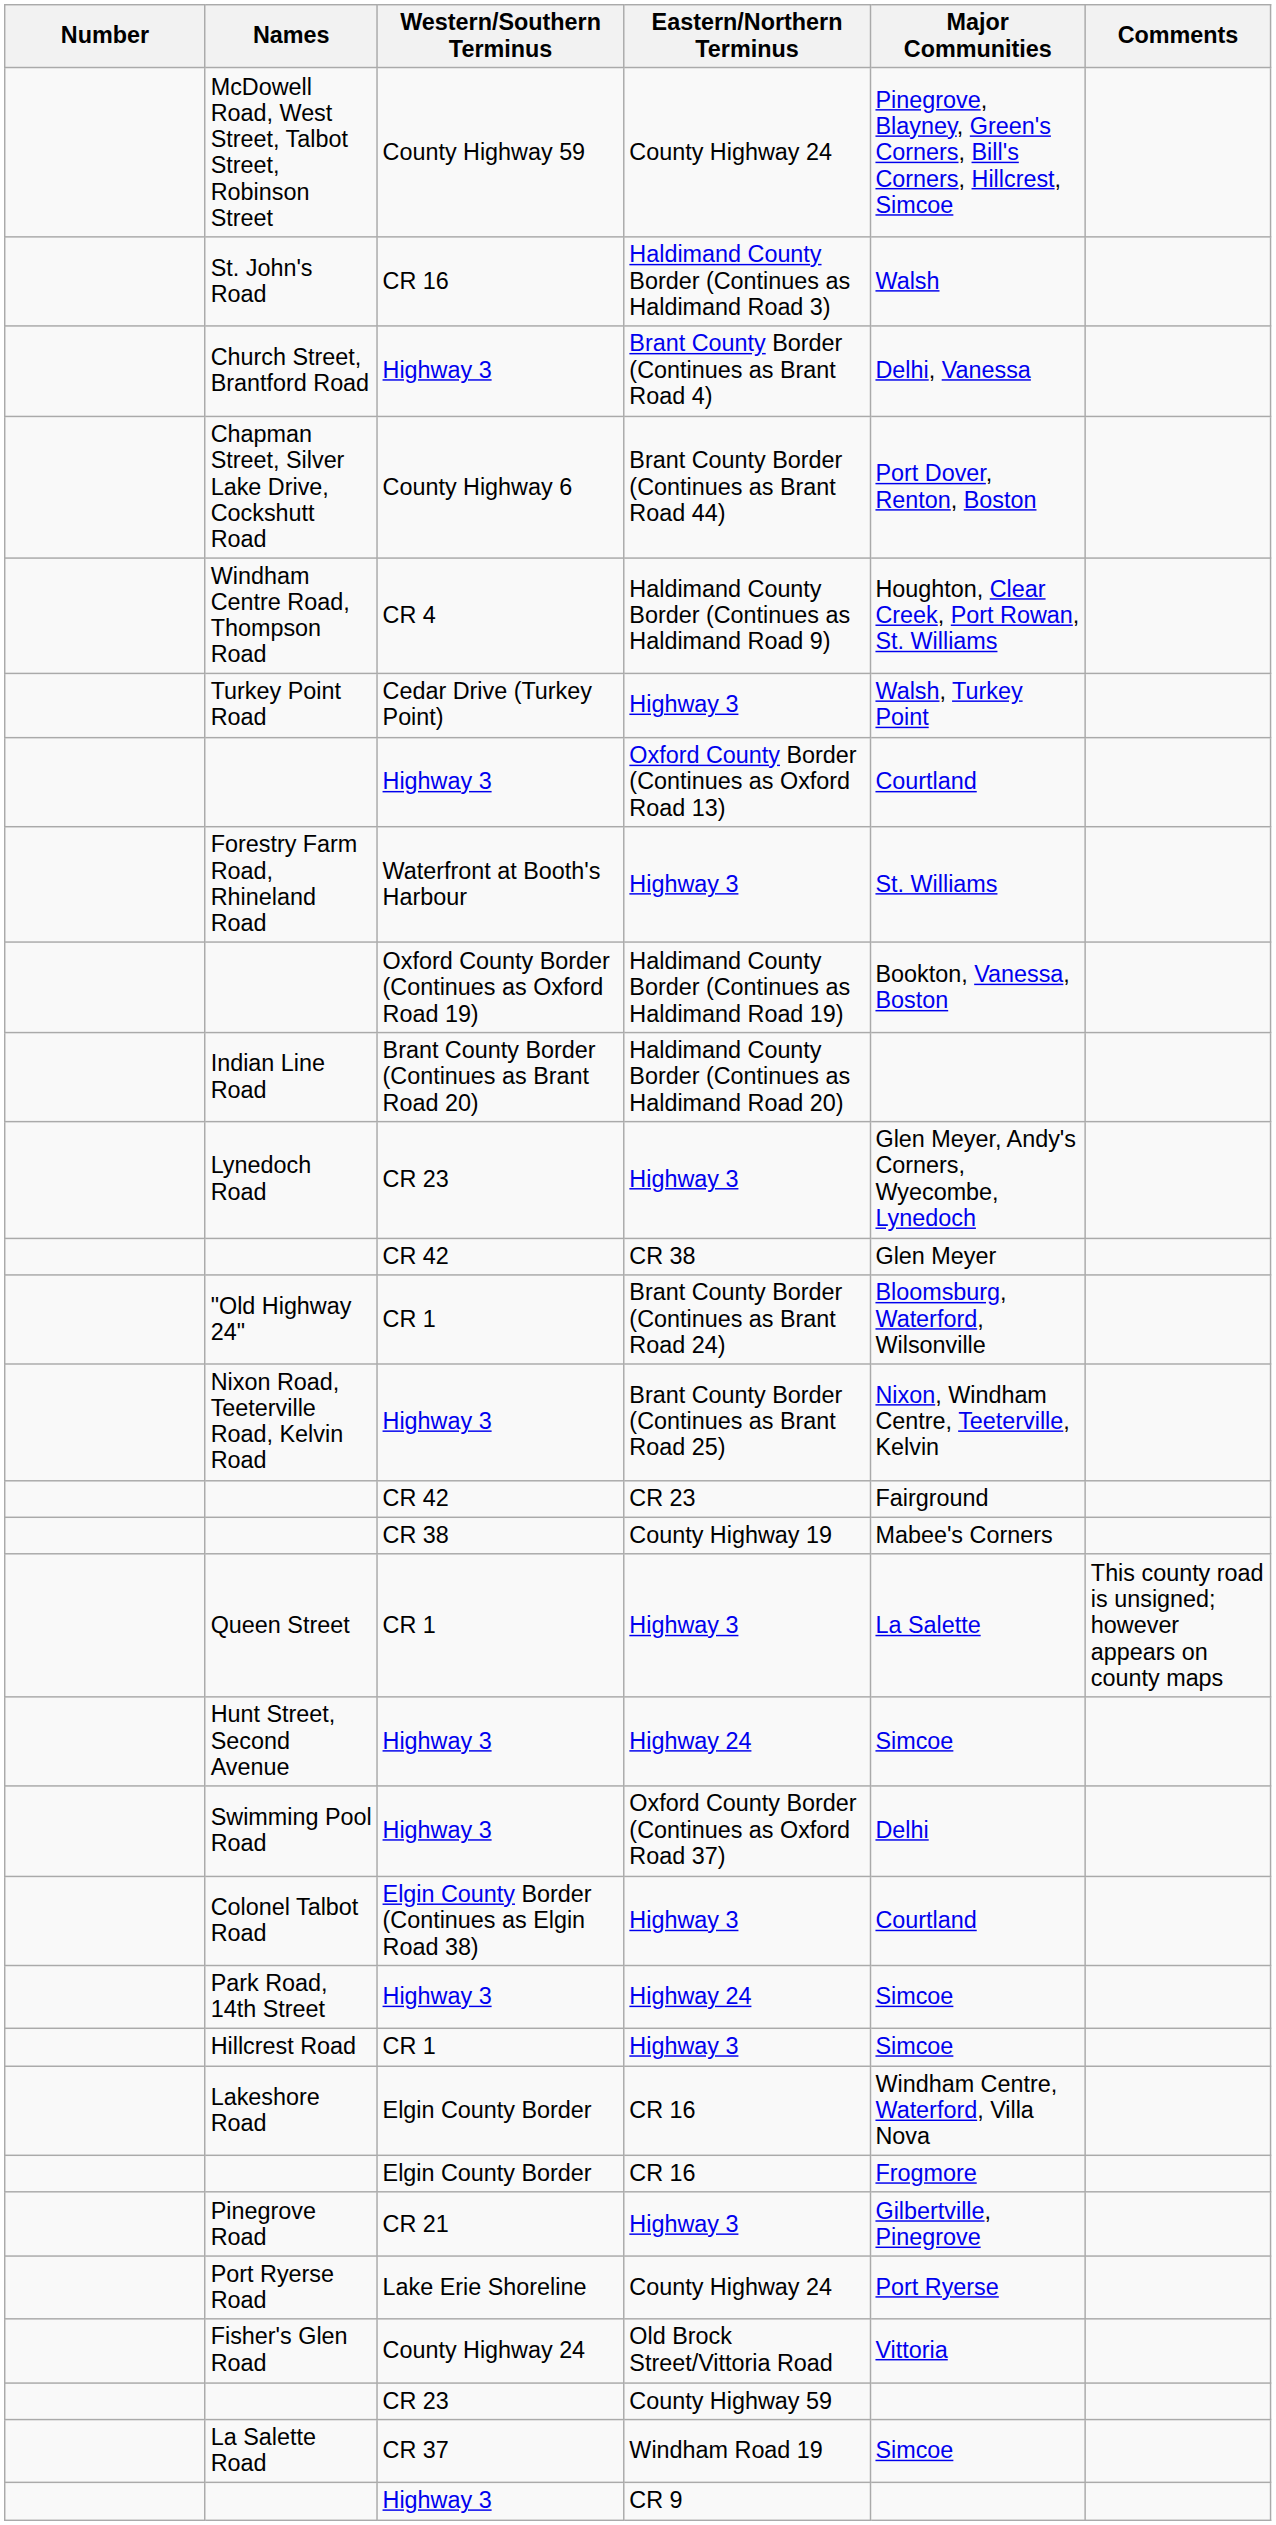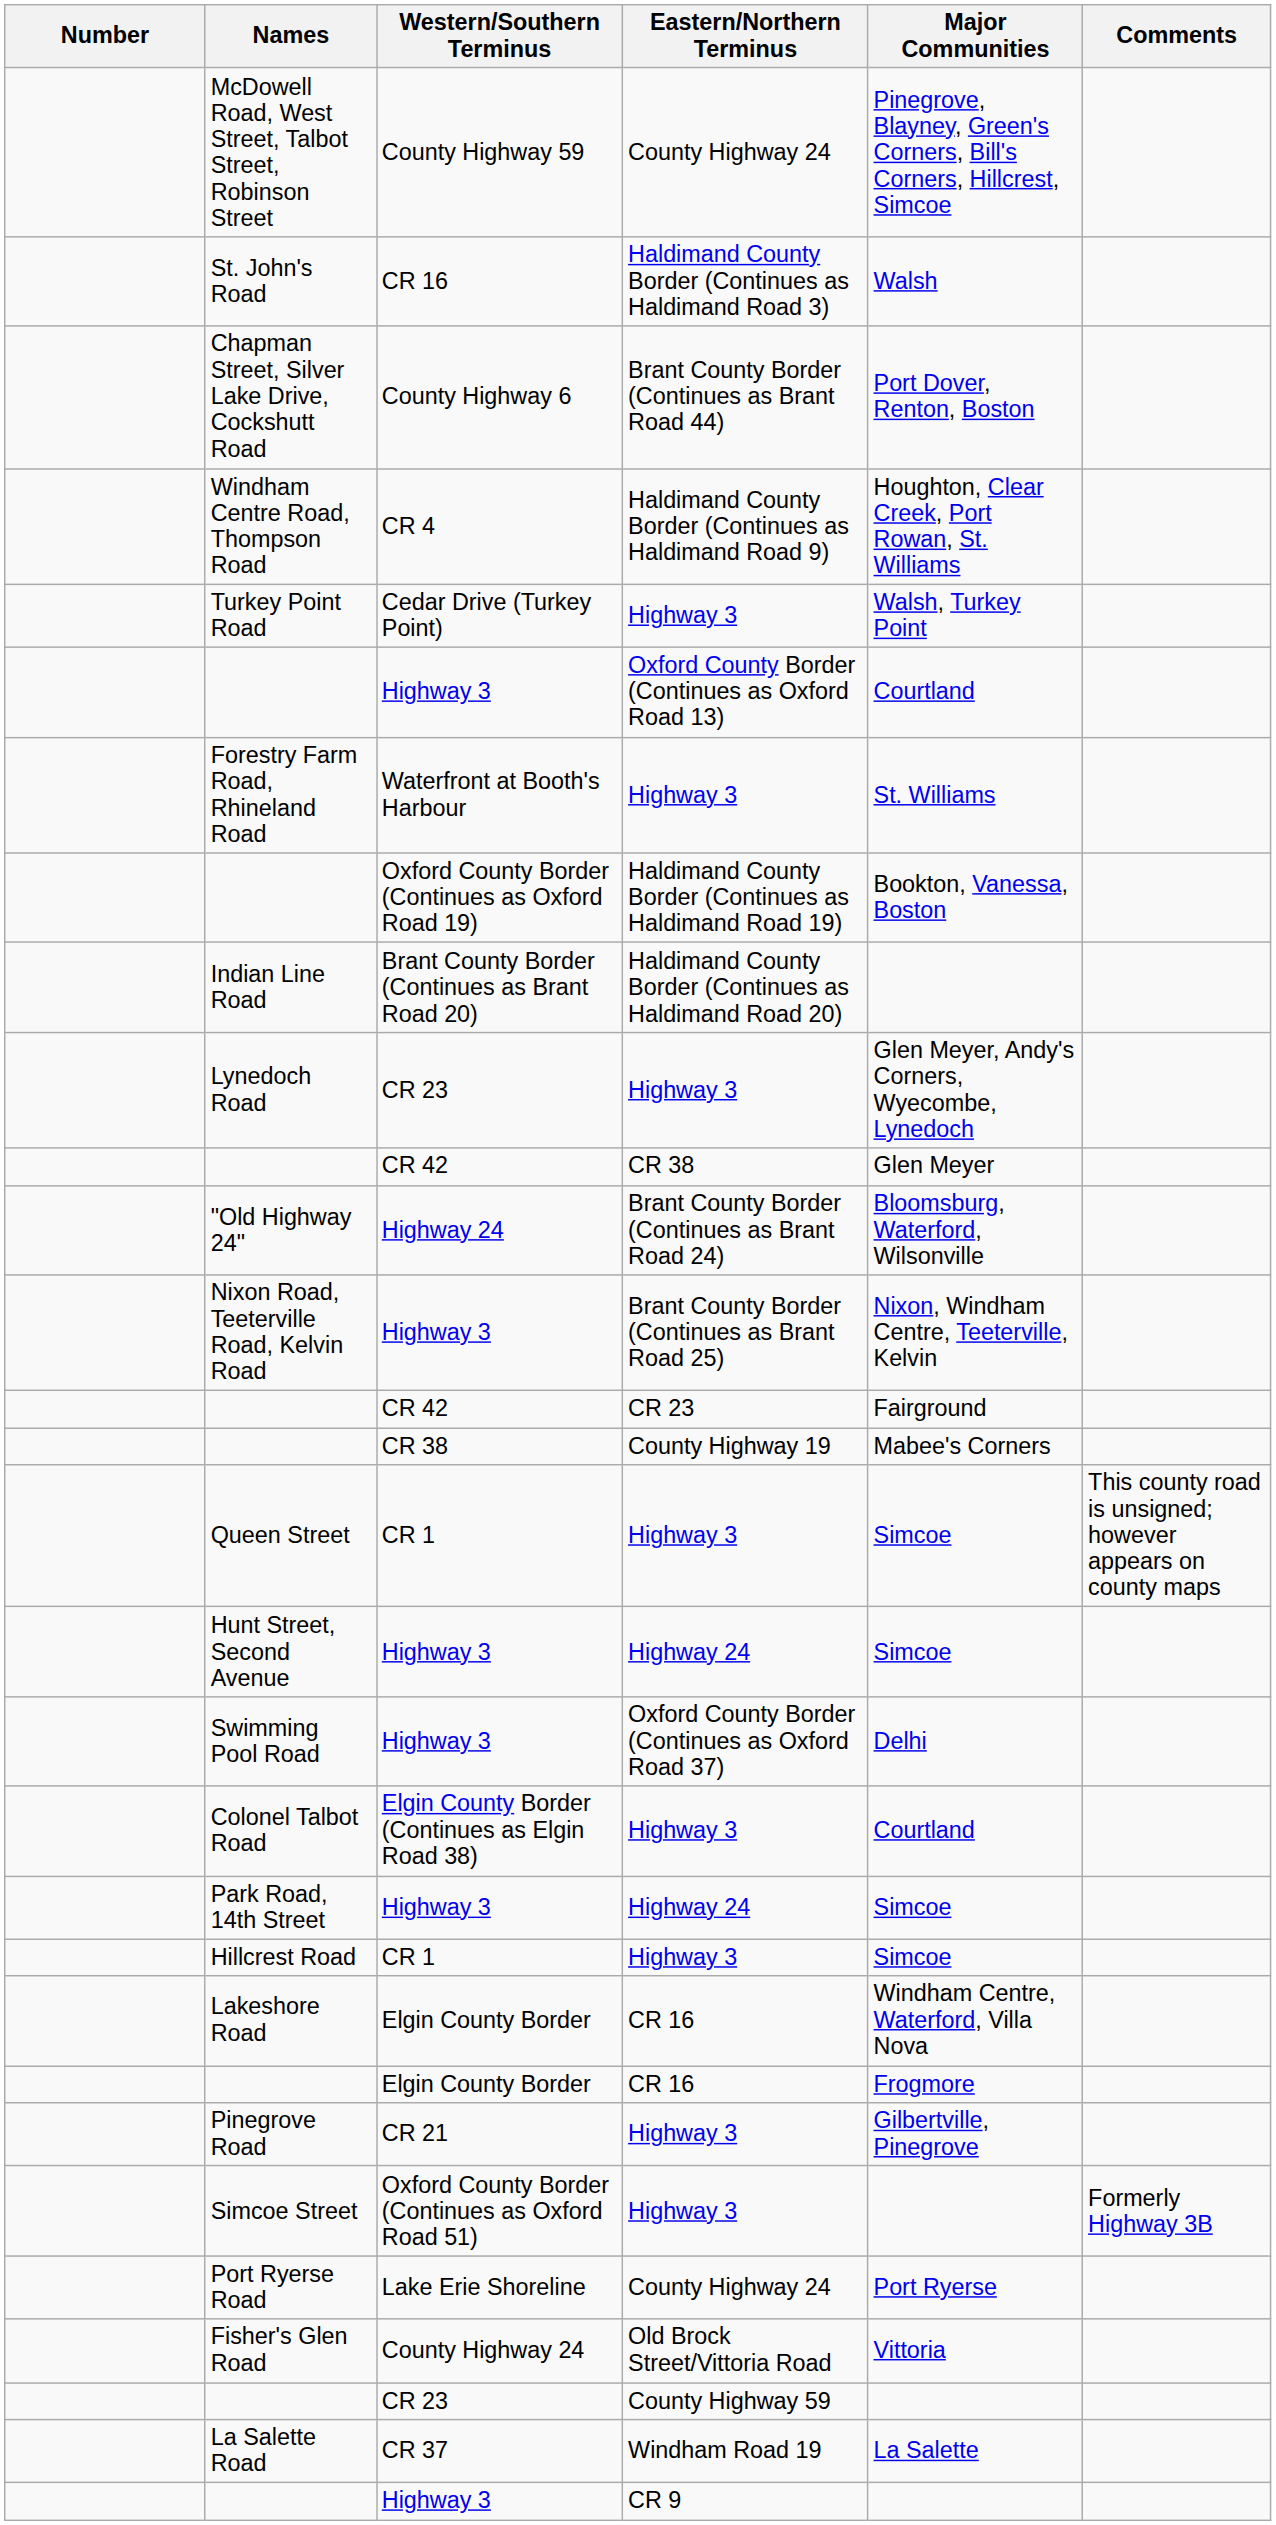- row: Church Street, Brantford Road | Highway 3 | Brant County Border (Continues as Brant Road 4) | Delhi, Vanessa
"Old Highway 24" | Western/Southern Terminus: CR 1 -> Highway 24
Queen Street | Major Communities: La Salette -> Simcoe
+ row: Simcoe Street | Oxford County Border (Continues as Oxford Road 51) | Highway 3 | Formerly Highway 3B
La Salette Road | Major Communities: Simcoe -> La Salette
